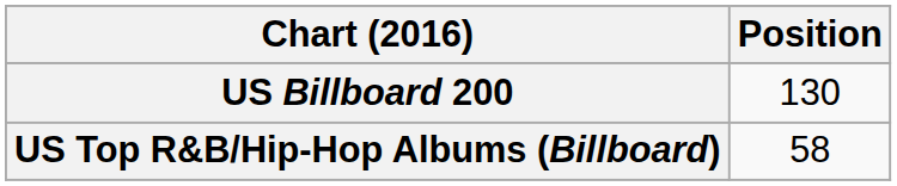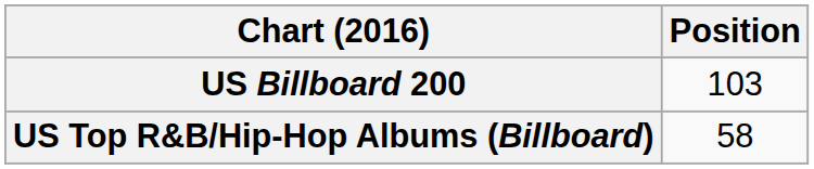US Billboard 200 | Position: 130 -> 103
